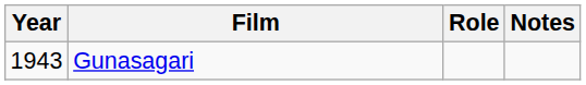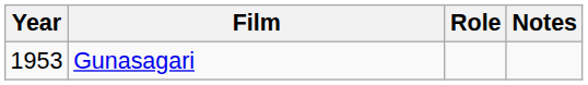Gunasagari | Year: 1943 -> 1953
